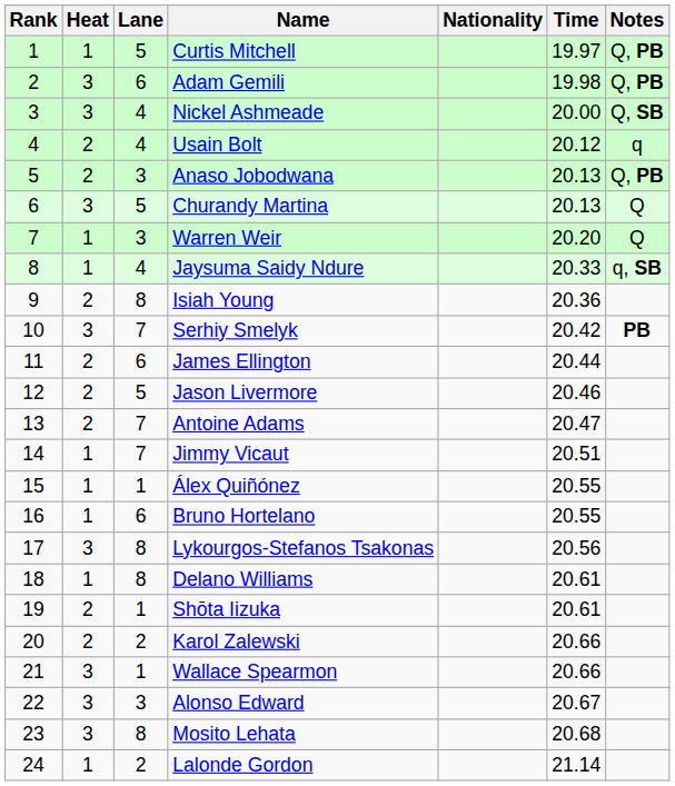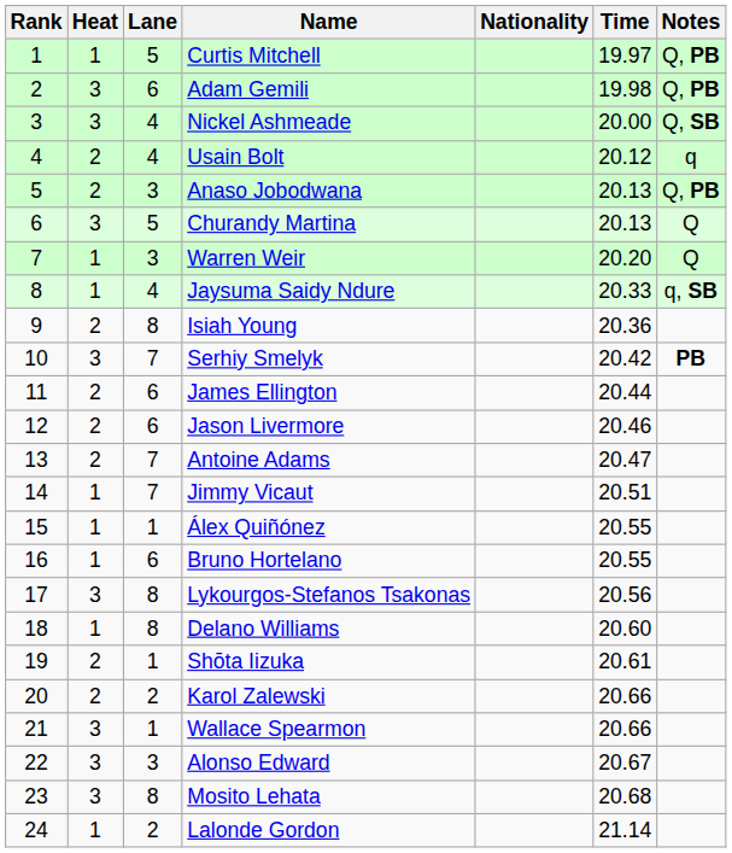Jason Livermore | Lane: 5 -> 6
Delano Williams | Time: 20.61 -> 20.60
